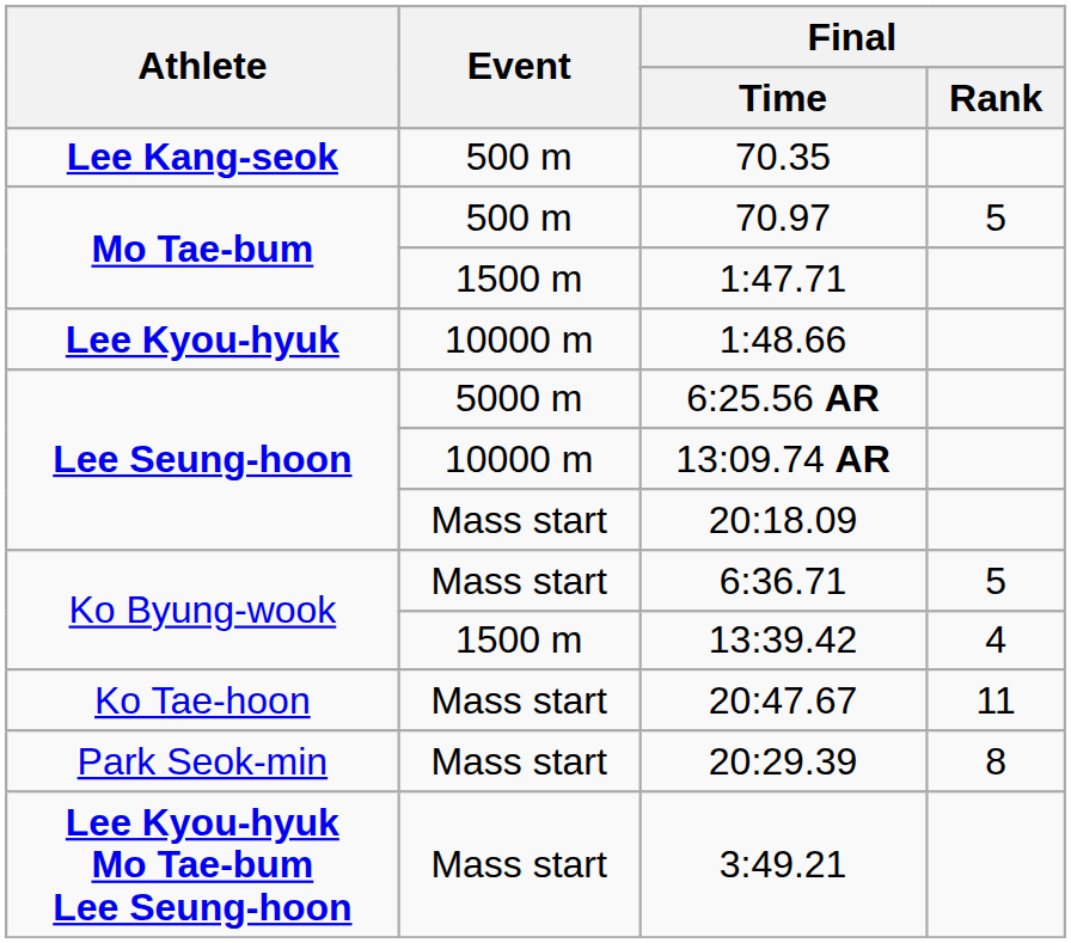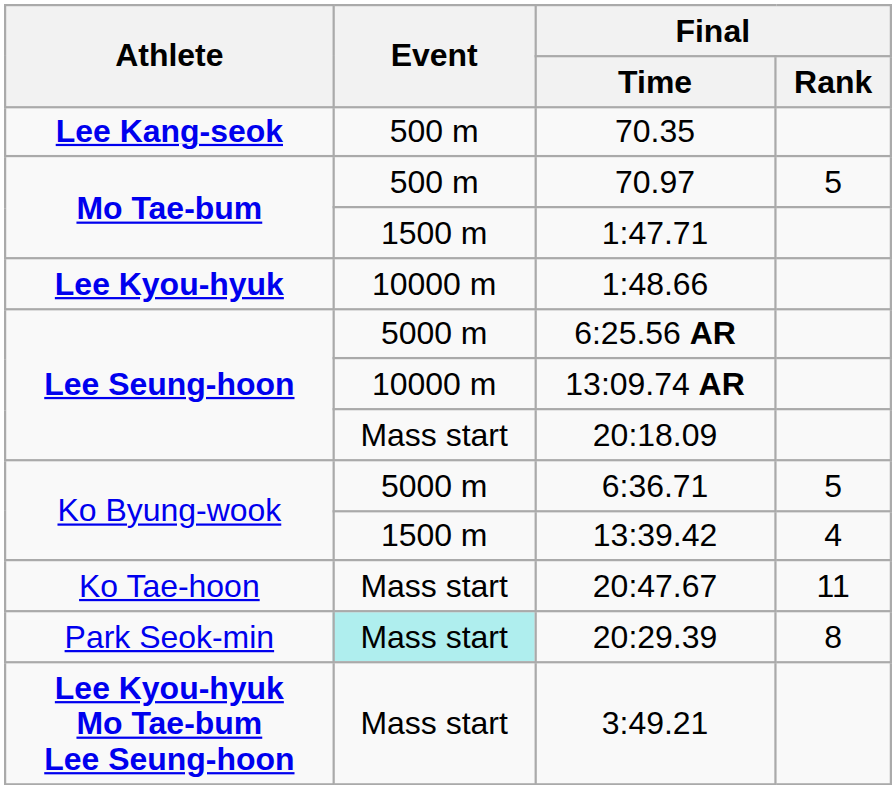6:36.71 | Event: Mass start -> 5000 m
20:29.39 | Event: no background -> paleturquoise background
